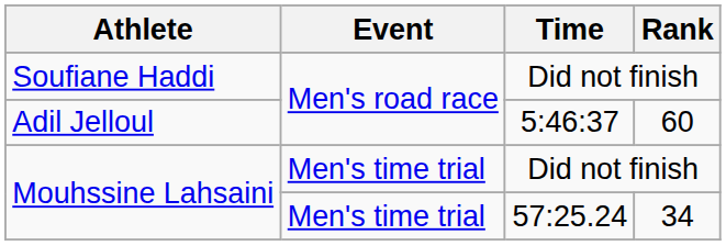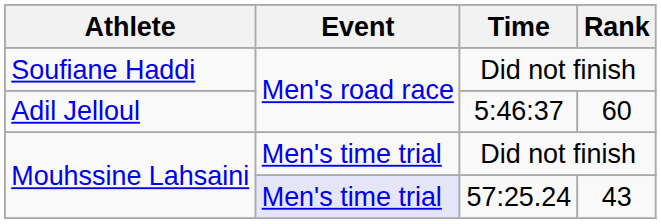Mouhssine Lahsaini / 57:25.24 | Event: no background -> lavender background
Mouhssine Lahsaini / 57:25.24 | Rank: 34 -> 43
